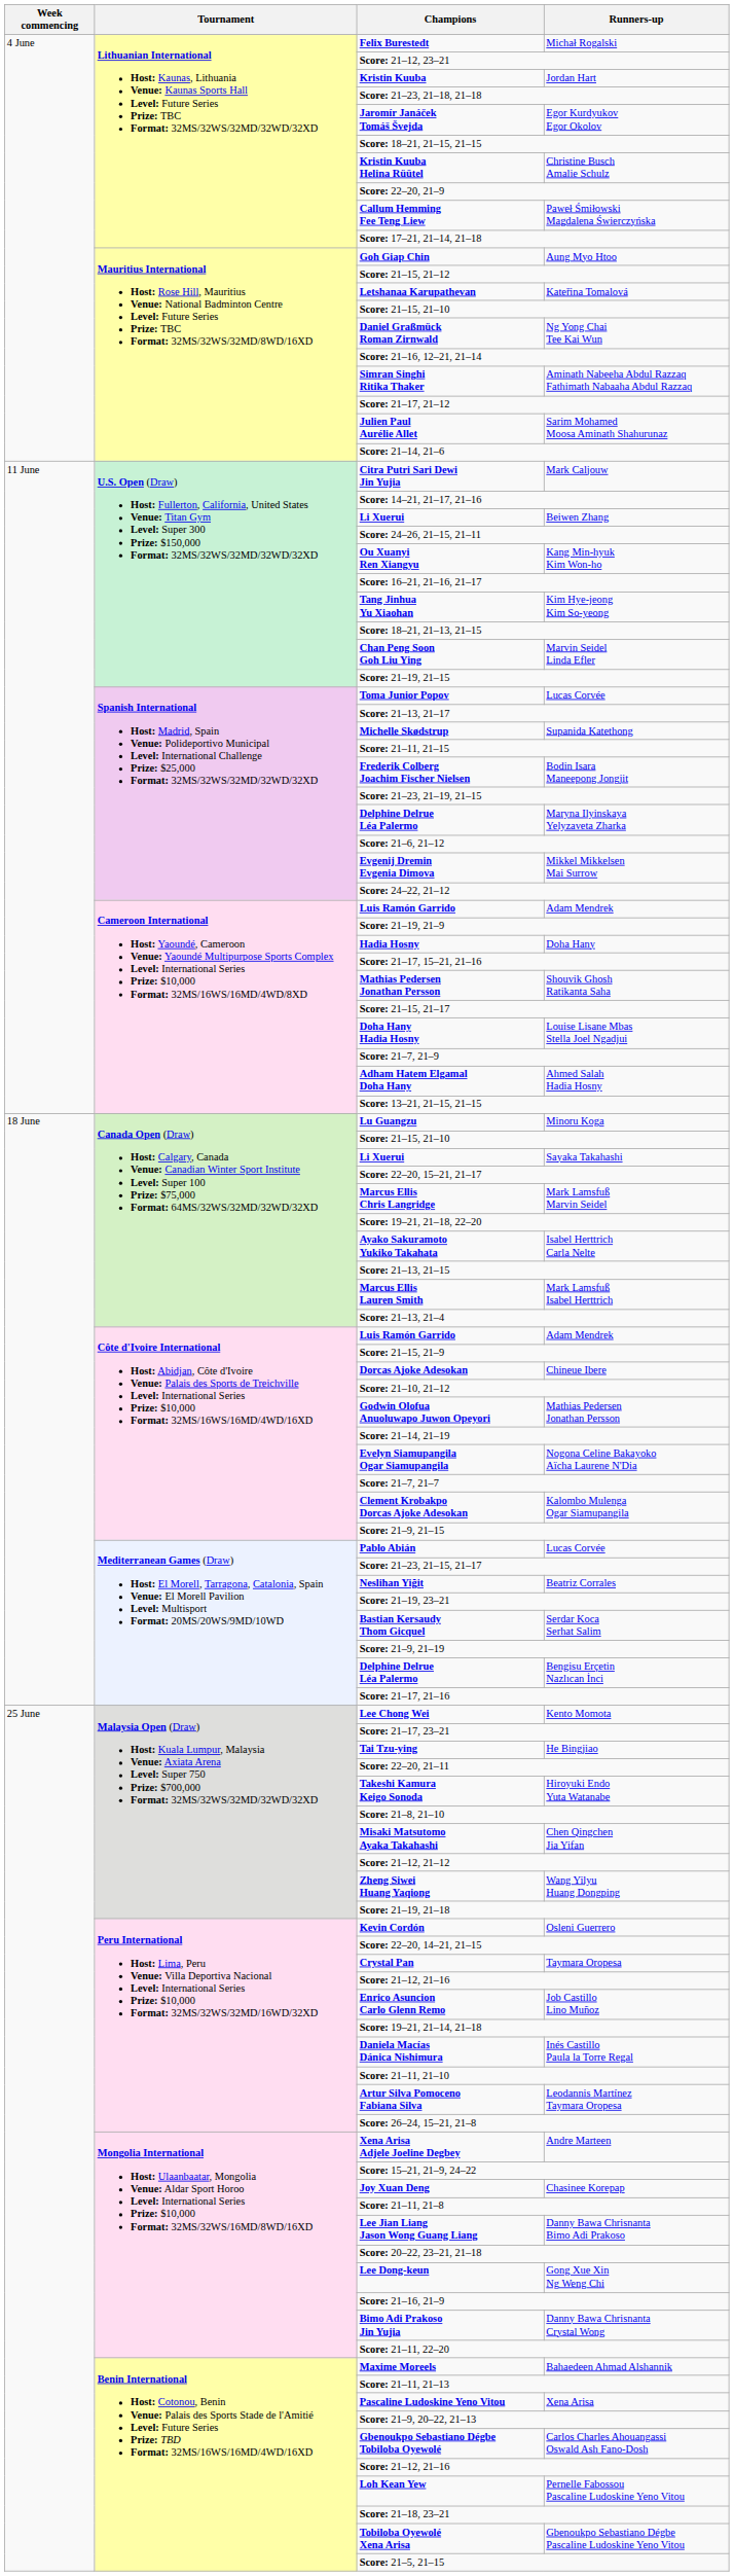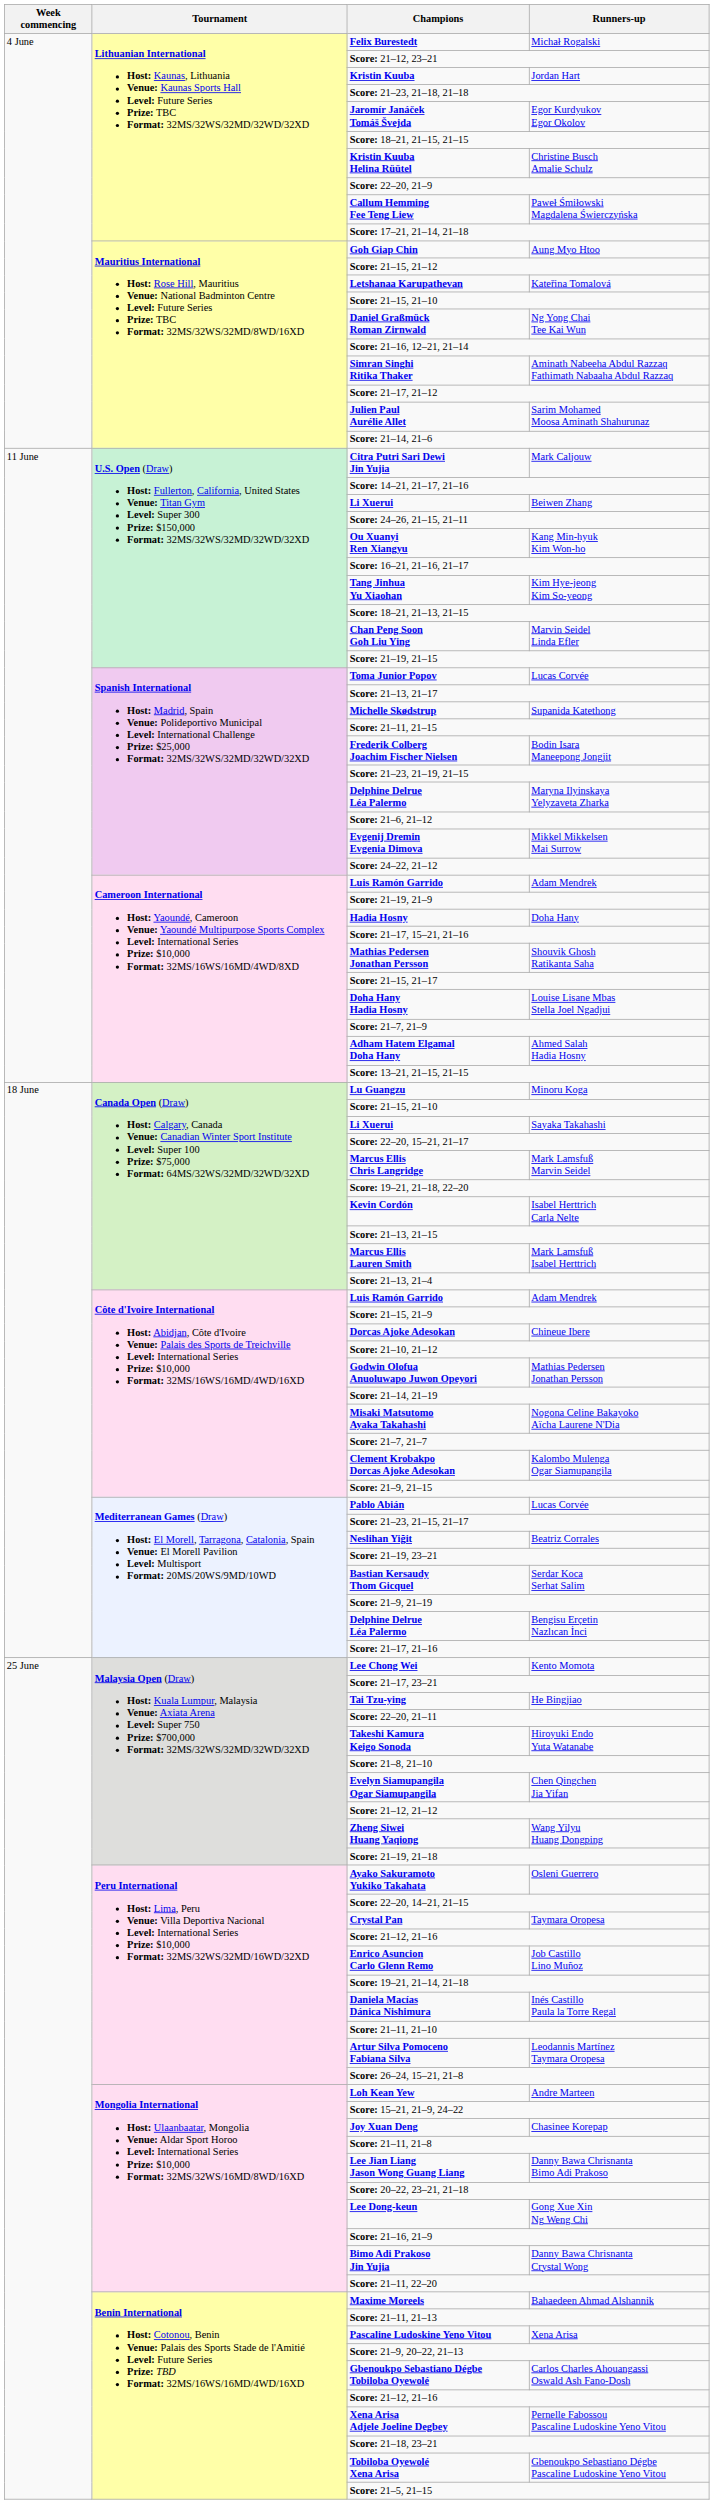Isabel Herttrich Carla Nelte | Champions: Ayako Sakuramoto Yukiko Takahata -> Kevin Cordón
Nogona Celine Bakayoko Aïcha Laurene N'Dia | Champions: Evelyn Siamupangila Ogar Siamupangila -> Misaki Matsutomo Ayaka Takahashi
Chen Qingchen Jia Yifan | Champions: Misaki Matsutomo Ayaka Takahashi -> Evelyn Siamupangila Ogar Siamupangila
Osleni Guerrero | Champions: Kevin Cordón -> Ayako Sakuramoto Yukiko Takahata
Andre Marteen | Champions: Xena Arisa Adjele Joeline Degbey -> Loh Kean Yew
Pernelle Fabossou Pascaline Ludoskine Yeno Vitou | Champions: Loh Kean Yew -> Xena Arisa Adjele Joeline Degbey
